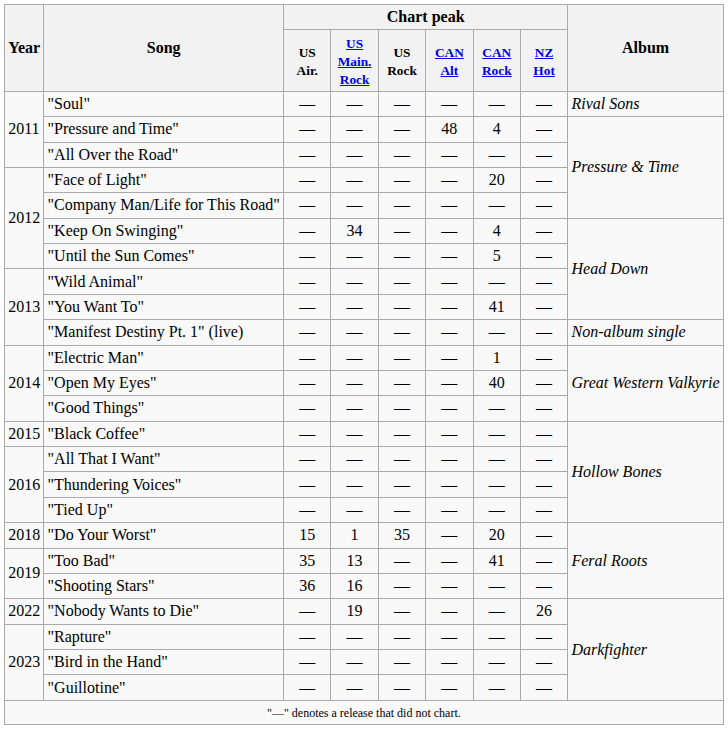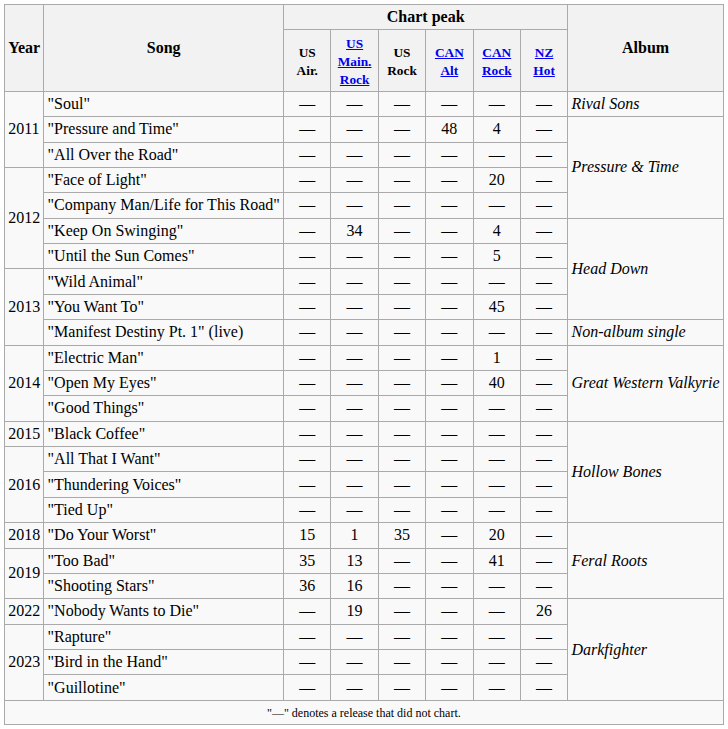"You Want To" | Chart peak / CAN Rock: 41 -> 45
